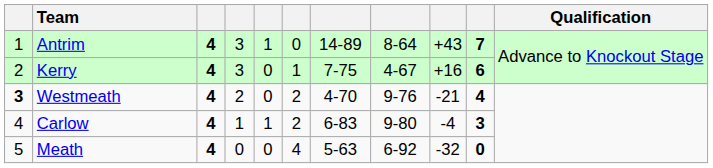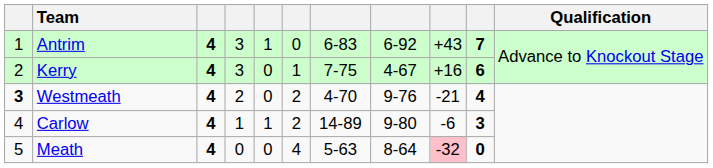Antrim | column 7: 14-89 -> 6-83
Antrim | column 8: 8-64 -> 6-92
Carlow | column 7: 6-83 -> 14-89
Carlow | column 9: -4 -> -6
Meath | column 8: 6-92 -> 8-64
Meath | column 9: no background -> pink background
